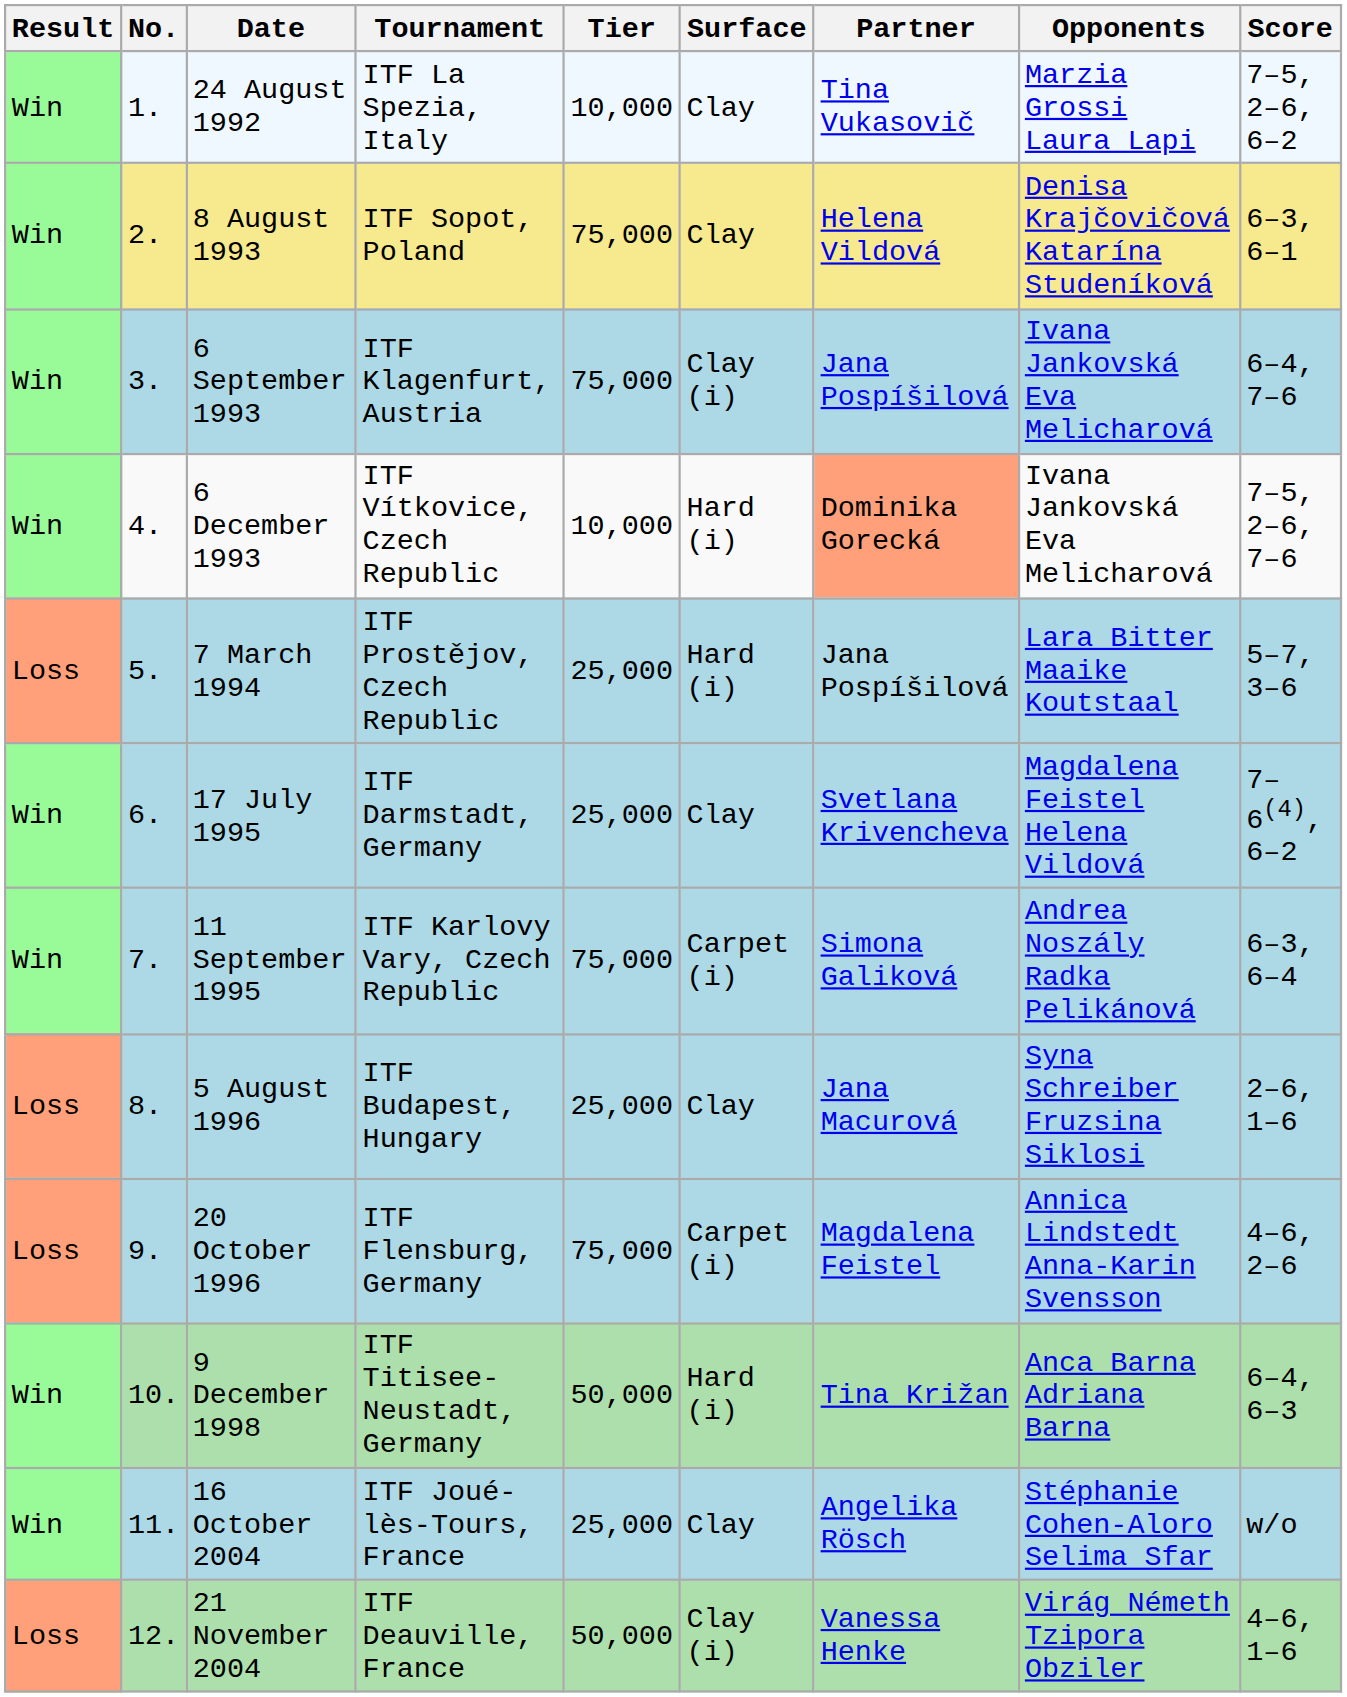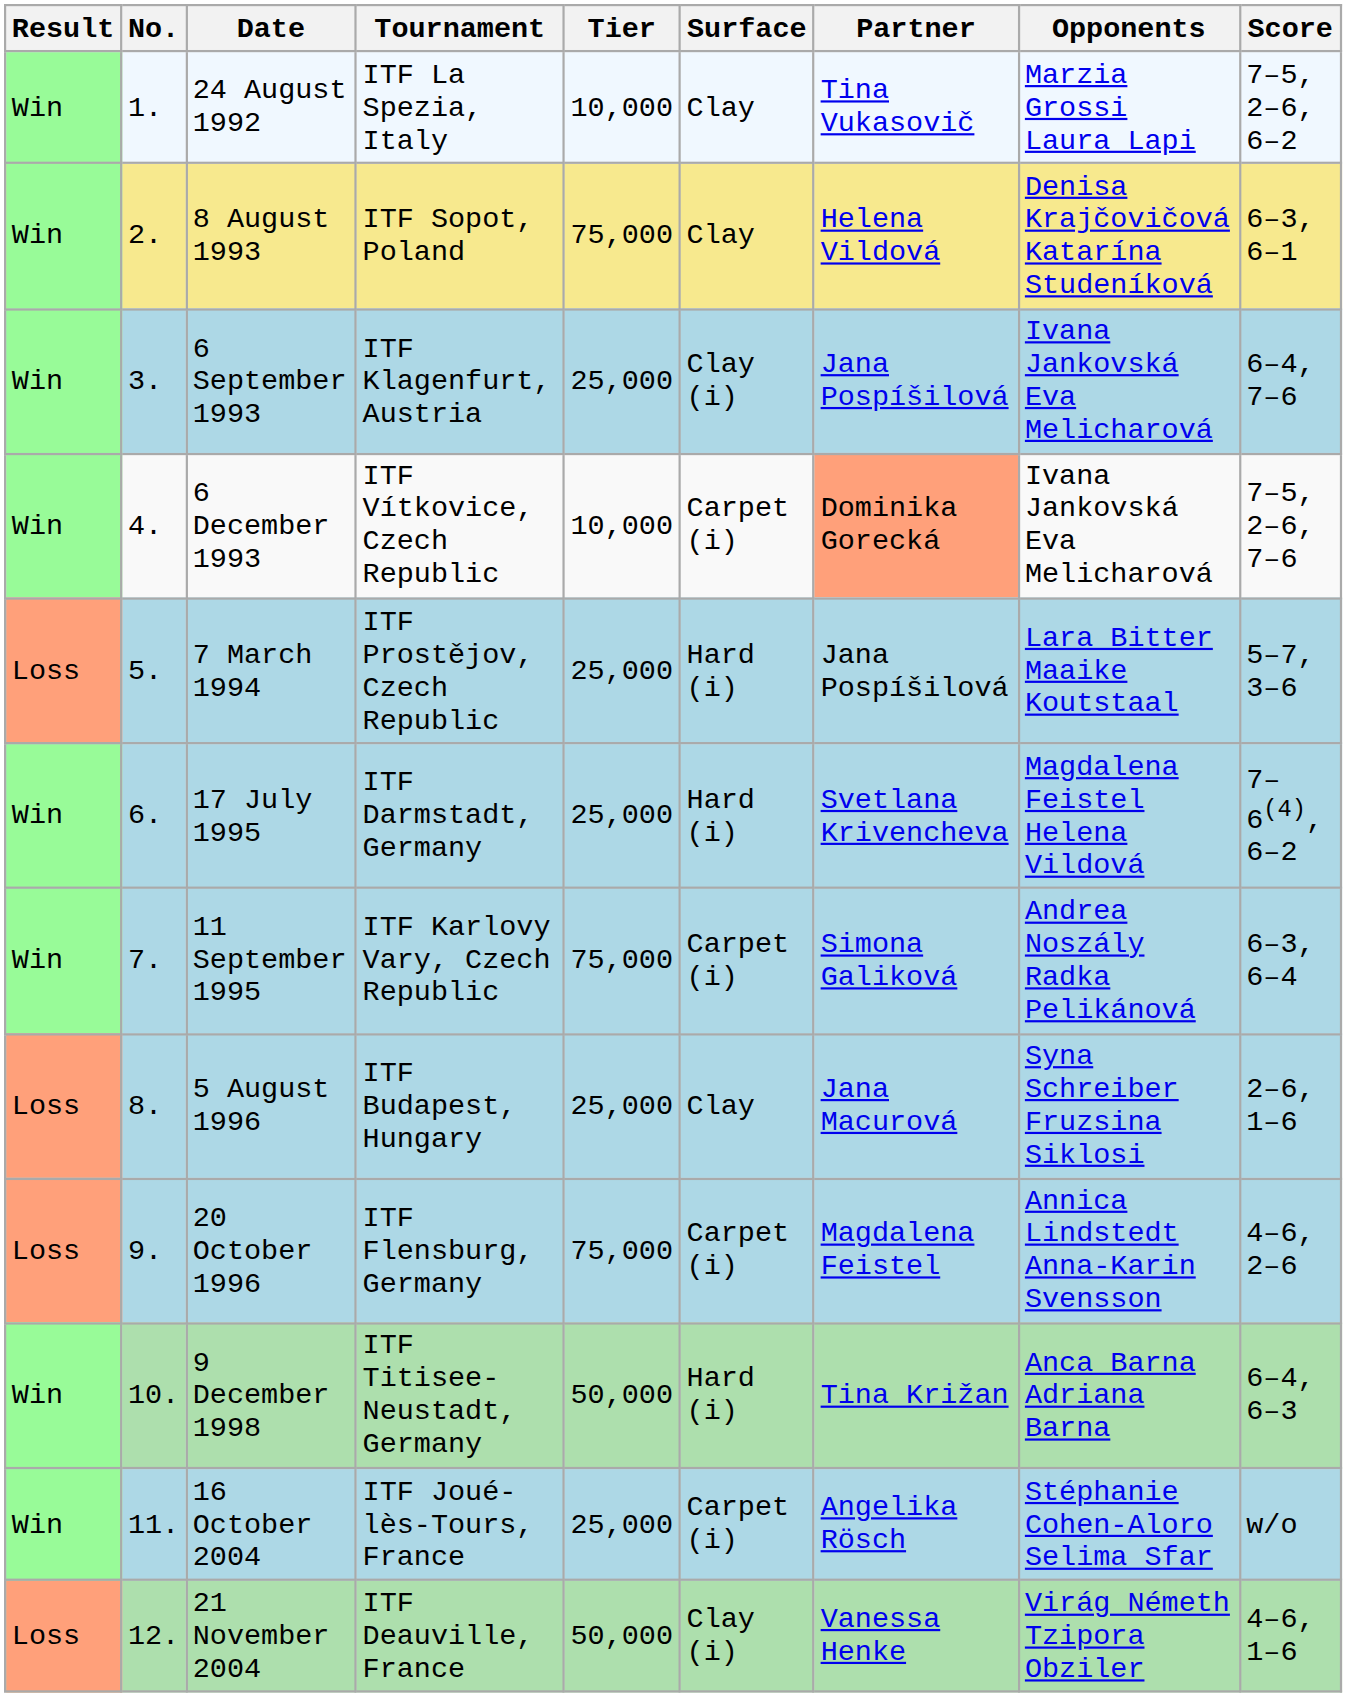6 September 1993 | Tier: 75,000 -> 25,000
6 December 1993 | Surface: Hard (i) -> Carpet (i)
17 July 1995 | Surface: Clay -> Hard (i)
16 October 2004 | Surface: Clay -> Carpet (i)
